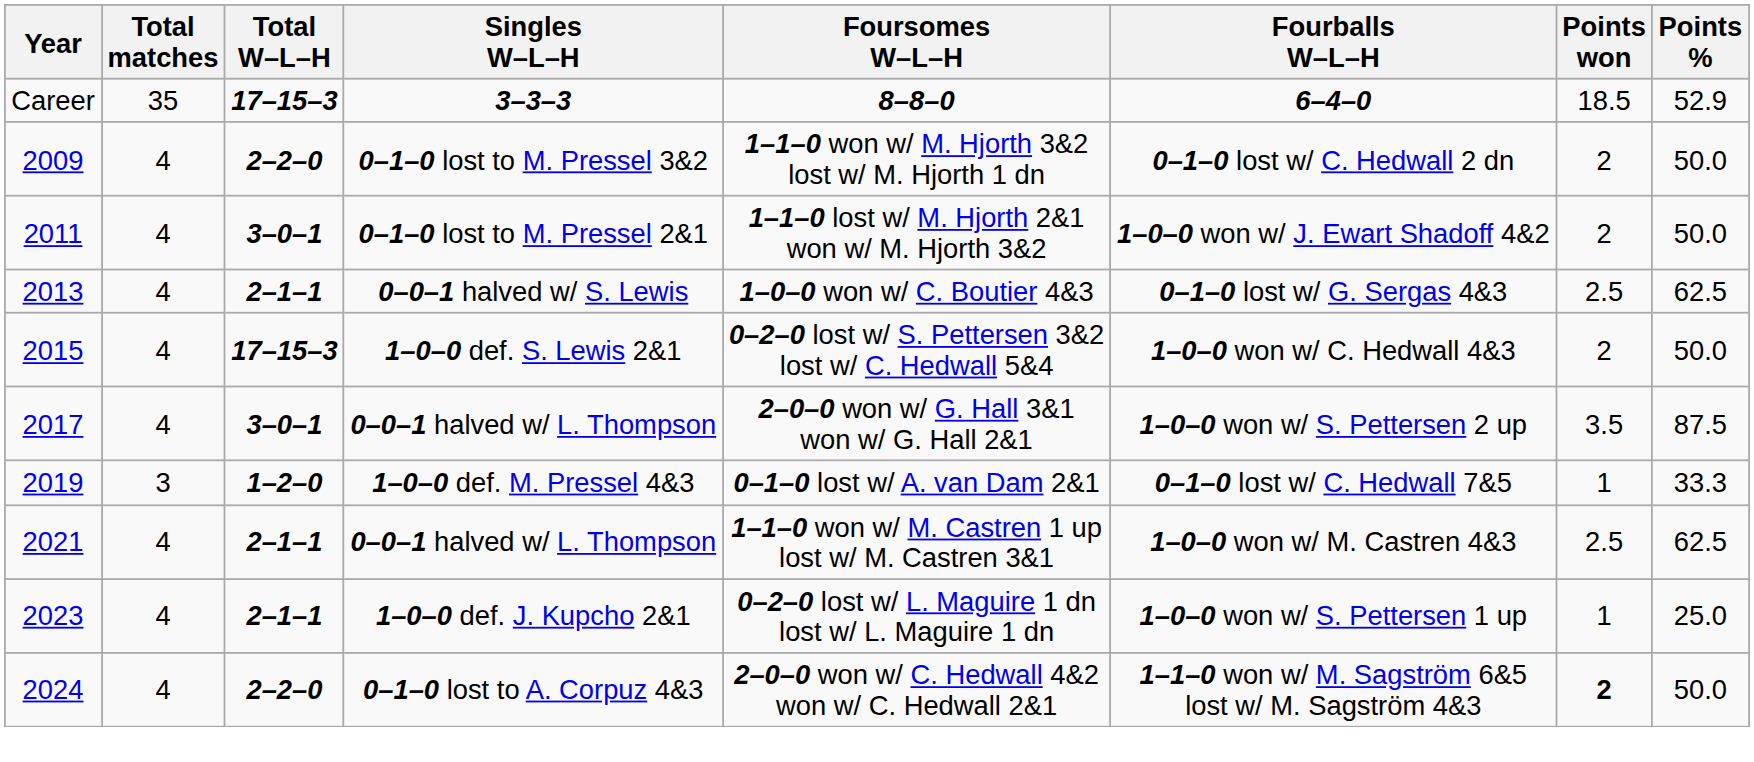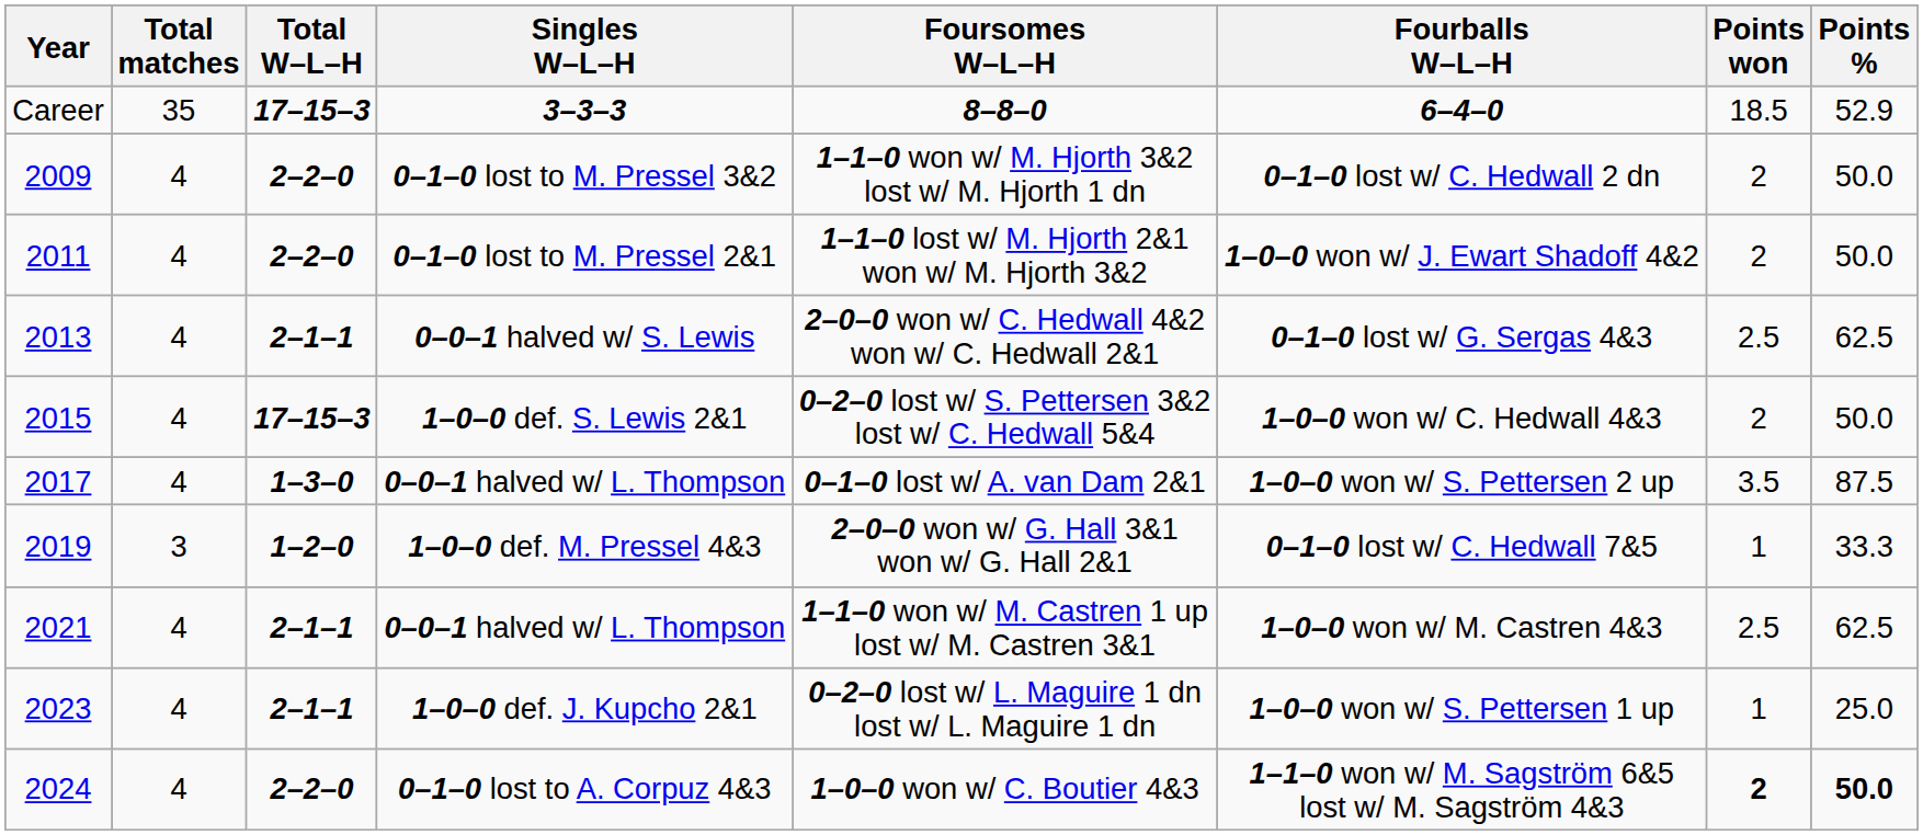0–1–0 lost to M. Pressel 2&1 | Total W–L–H: 3–0–1 -> 2–2–0
0–0–1 halved w/ S. Lewis | Foursomes W–L–H: 1–0–0 won w/ C. Boutier 4&3 -> 2–0–0 won w/ C. Hedwall 4&2 won w/ C. Hedwall 2&1
2017 / 0–0–1 halved w/ L. Thompson | Total W–L–H: 3–0–1 -> 1–3–0
2017 / 0–0–1 halved w/ L. Thompson | Foursomes W–L–H: 2–0–0 won w/ G. Hall 3&1 won w/ G. Hall 2&1 -> 0–1–0 lost w/ A. van Dam 2&1
1–0–0 def. M. Pressel 4&3 | Foursomes W–L–H: 0–1–0 lost w/ A. van Dam 2&1 -> 2–0–0 won w/ G. Hall 3&1 won w/ G. Hall 2&1
0–1–0 lost to A. Corpuz 4&3 | Foursomes W–L–H: 2–0–0 won w/ C. Hedwall 4&2 won w/ C. Hedwall 2&1 -> 1–0–0 won w/ C. Boutier 4&3
0–1–0 lost to A. Corpuz 4&3 | Points %: normal -> bold
